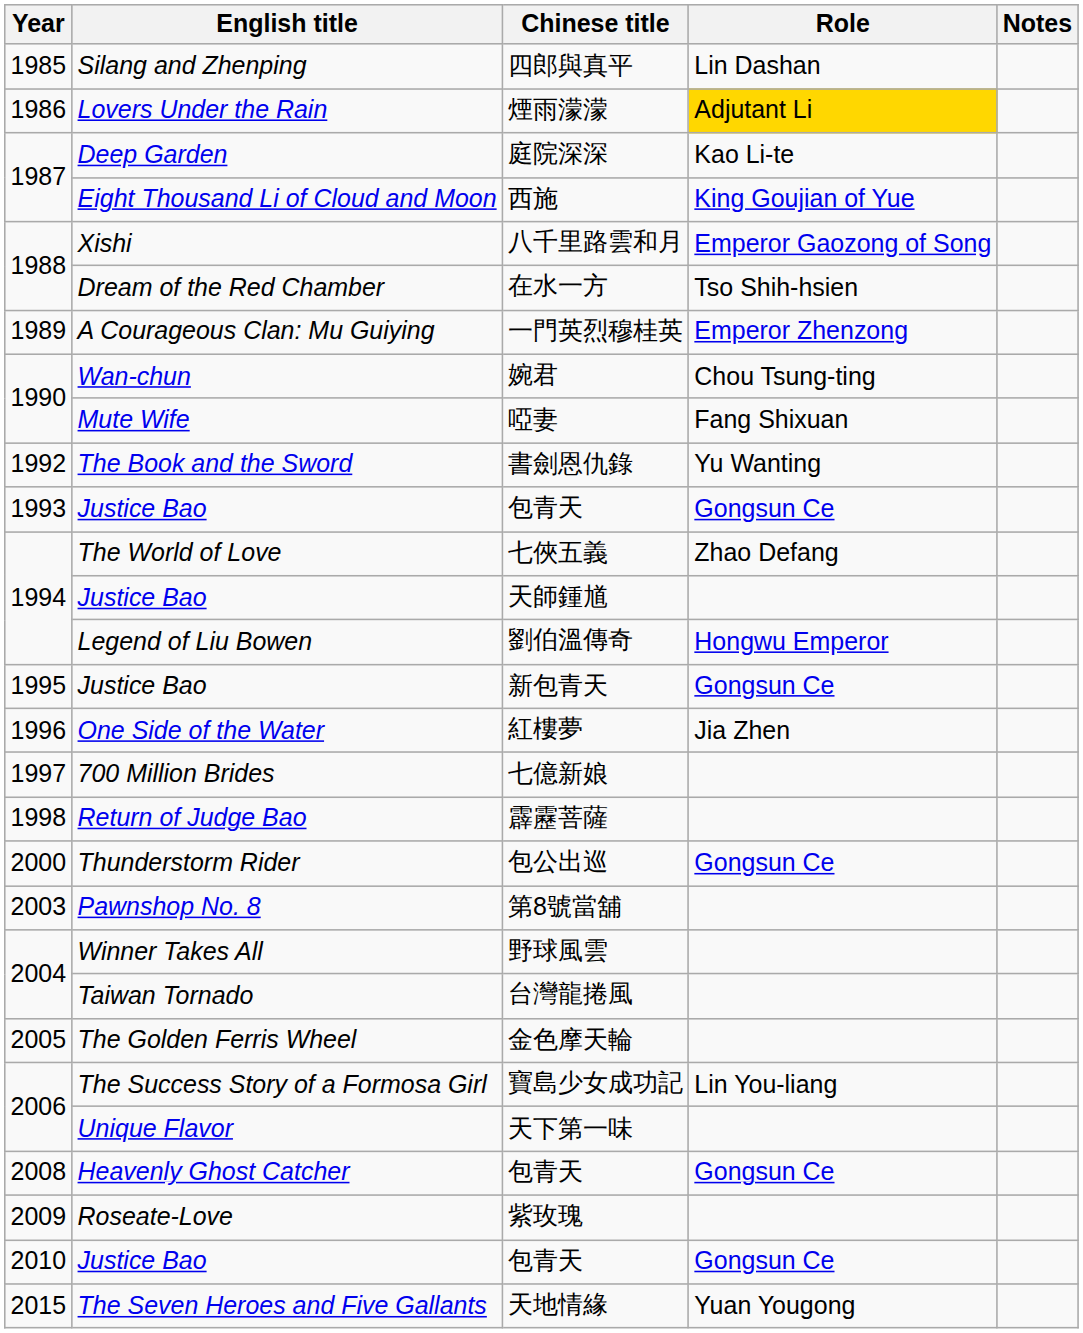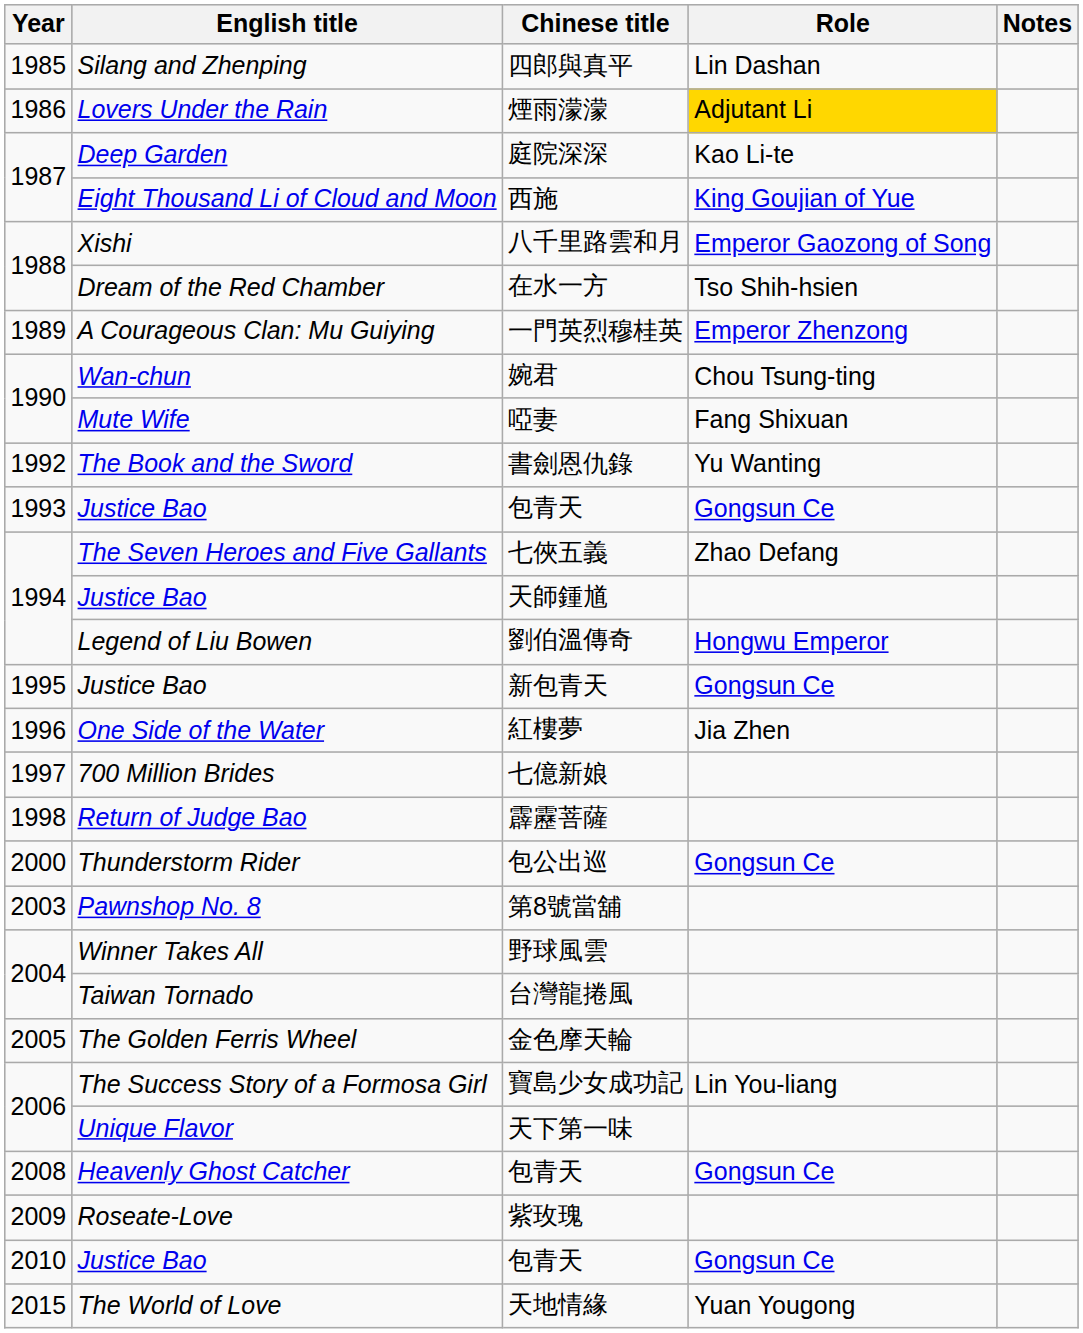七俠五義 | English title: The World of Love -> The Seven Heroes and Five Gallants
天地情緣 | English title: The Seven Heroes and Five Gallants -> The World of Love
